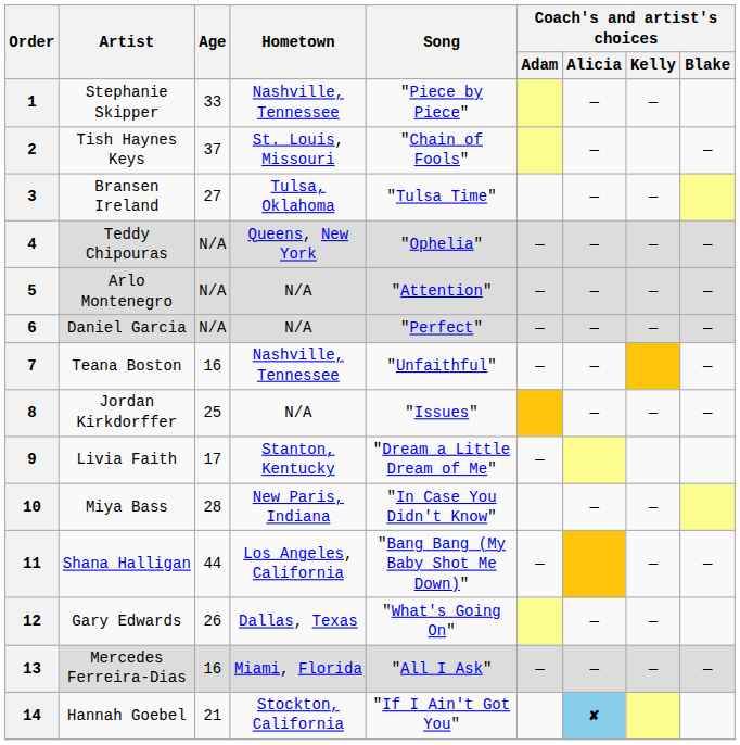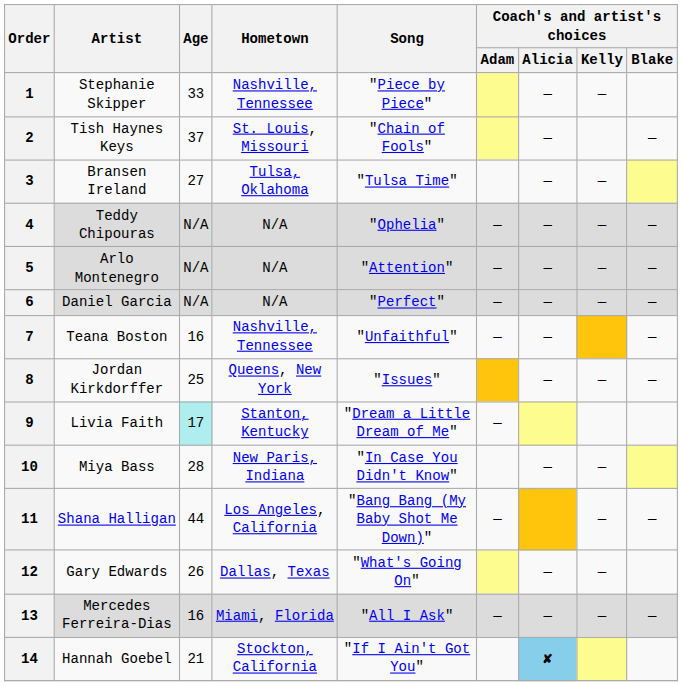4 | Hometown: Queens, New York -> N/A
8 | Hometown: N/A -> Queens, New York
9 | Age: no background -> paleturquoise background
